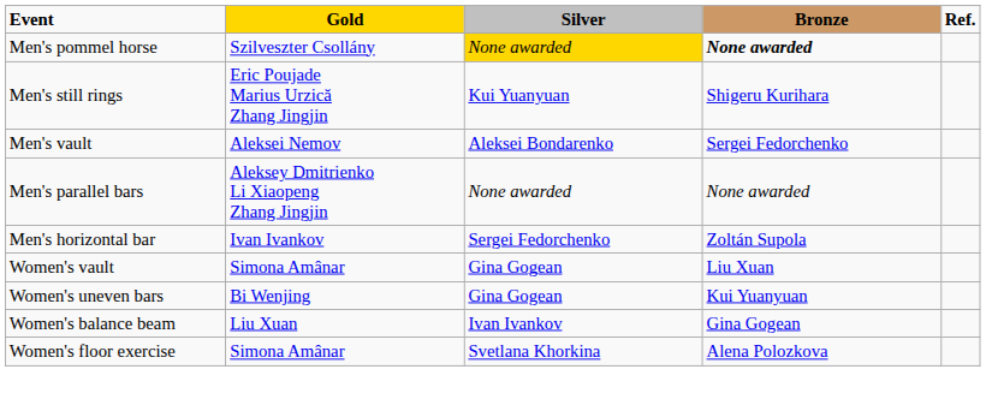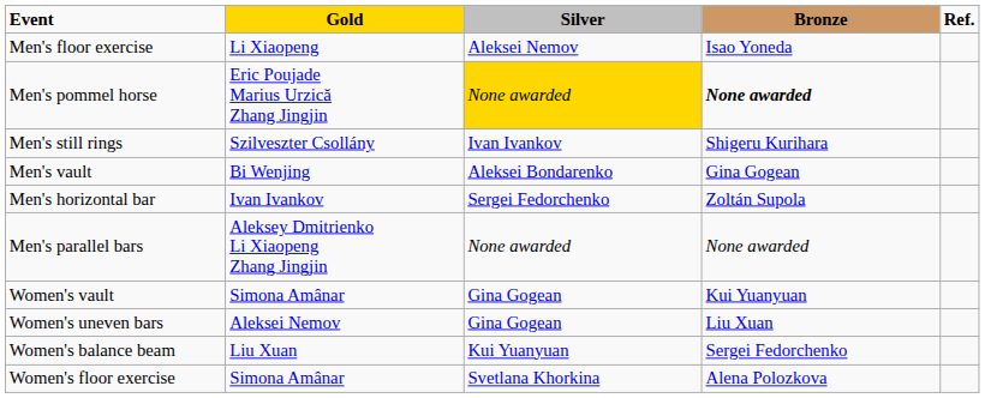+ row: Men's floor exercise | Li Xiaopeng | Aleksei Nemov | Isao Yoneda
Men's pommel horse | Gold: Szilveszter Csollány -> Eric Poujade Marius Urzică Zhang Jingjin
Men's still rings | Gold: Eric Poujade Marius Urzică Zhang Jingjin -> Szilveszter Csollány
Men's still rings | Silver: Kui Yuanyuan -> Ivan Ivankov
Men's vault | Gold: Aleksei Nemov -> Bi Wenjing
Men's vault | Bronze: Sergei Fedorchenko -> Gina Gogean
rows swapped: Men's parallel bars <-> Men's horizontal bar
Women's vault | Bronze: Liu Xuan -> Kui Yuanyuan
Women's uneven bars | Gold: Bi Wenjing -> Aleksei Nemov
Women's uneven bars | Bronze: Kui Yuanyuan -> Liu Xuan
Women's balance beam | Silver: Ivan Ivankov -> Kui Yuanyuan
Women's balance beam | Bronze: Gina Gogean -> Sergei Fedorchenko
